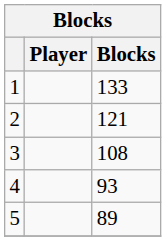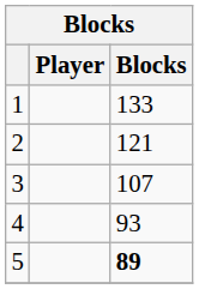3 | Blocks: 108 -> 107
5 | Blocks: normal -> bold
